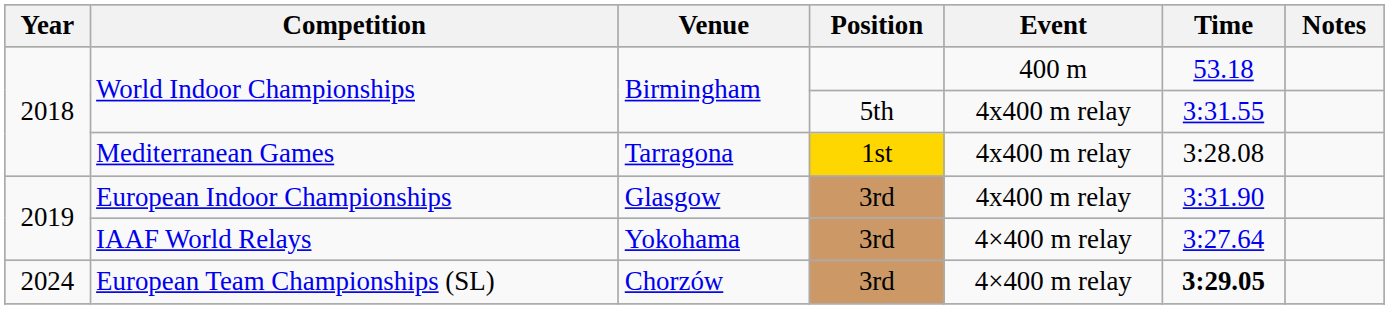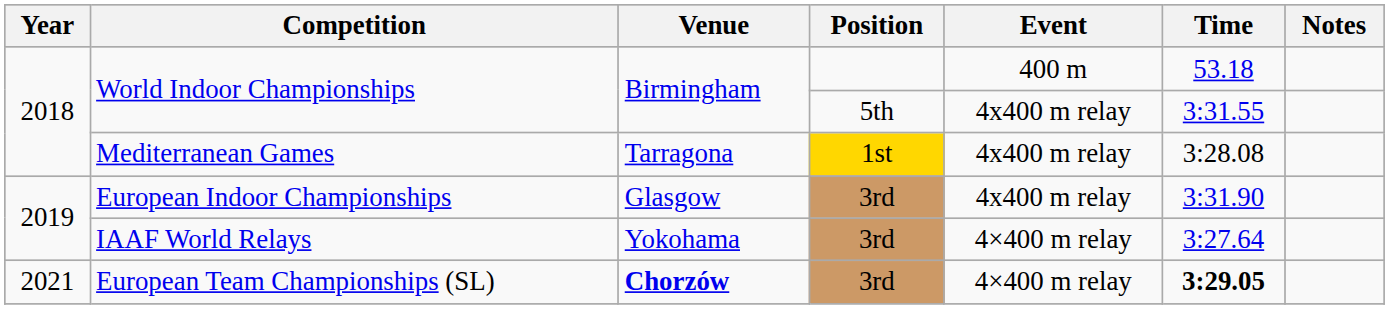European Team Championships (SL) | Year: 2024 -> 2021
European Team Championships (SL) | Venue: normal -> bold
